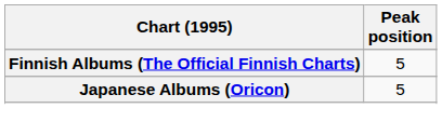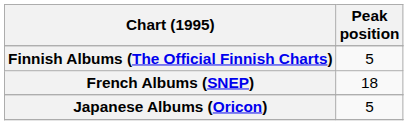+ row: French Albums (SNEP) | 18
